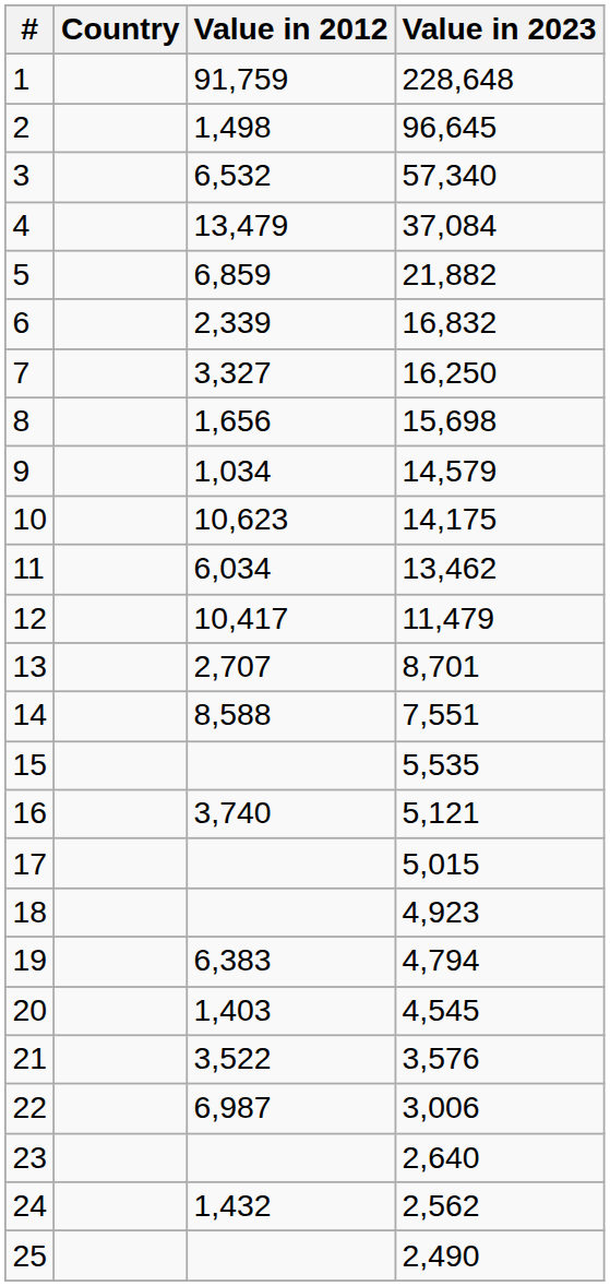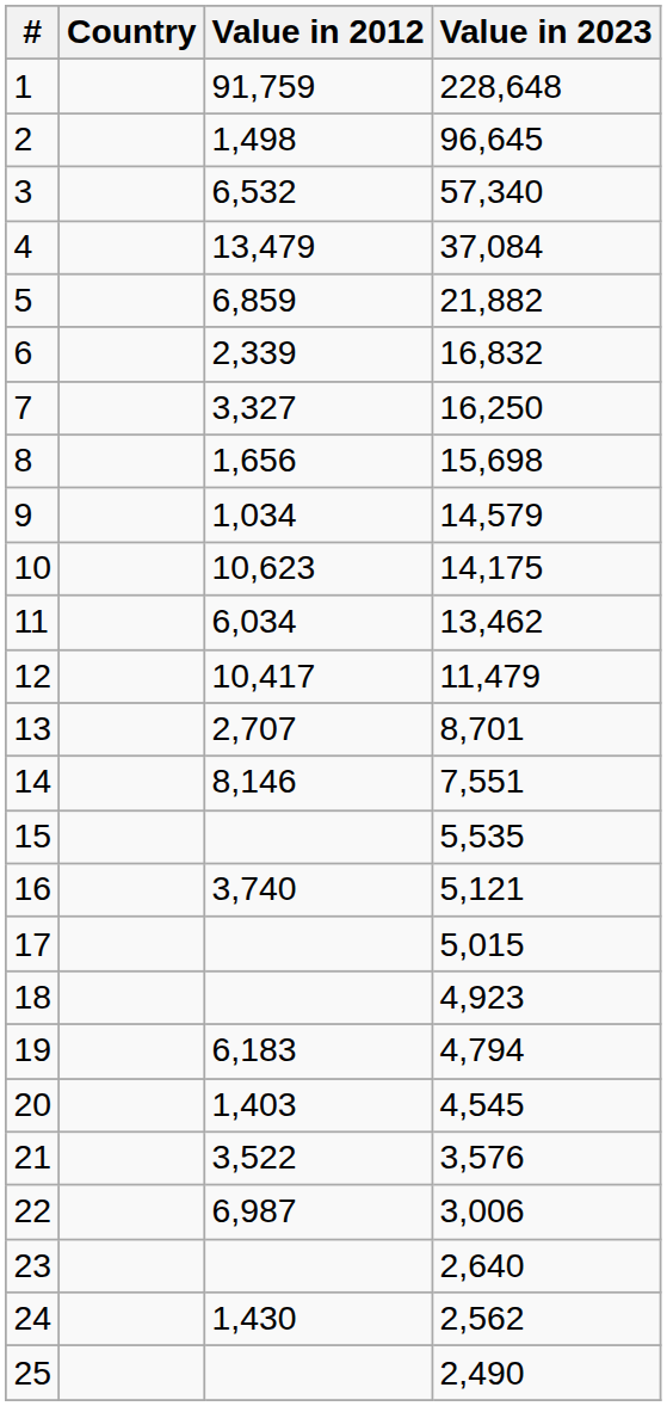14 | Value in 2012: 8,588 -> 8,146
19 | Value in 2012: 6,383 -> 6,183
24 | Value in 2012: 1,432 -> 1,430
